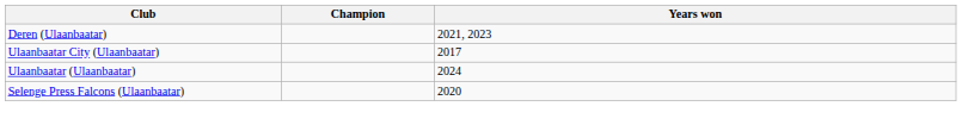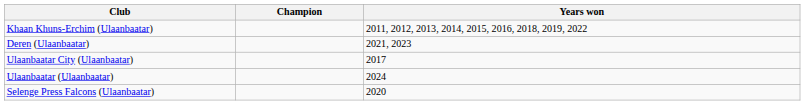+ row: Khaan Khuns-Erchim (Ulaanbaatar) | 2011, 2012, 2013, 2014, 2015, 2016, 2018, 2019, 2022
